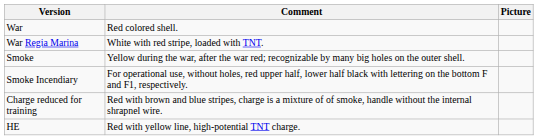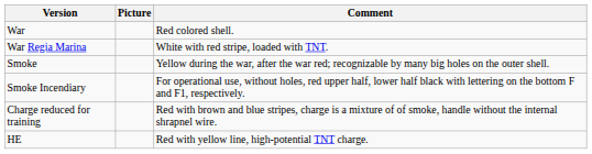columns swapped: Picture <-> Comment
